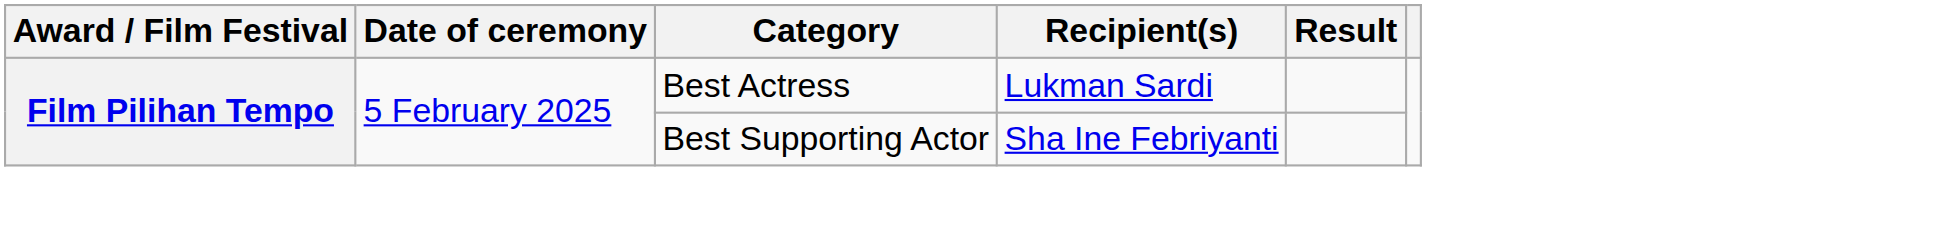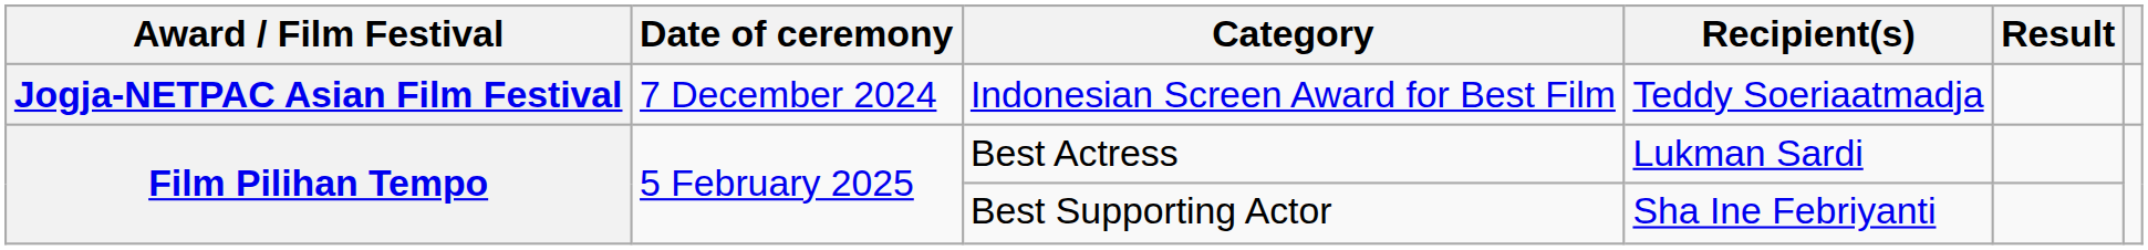+ row: Jogja-NETPAC Asian Film Festival | 7 December 2024 | Indonesian Screen Award for Best Film | Teddy Soeriaatmadja
